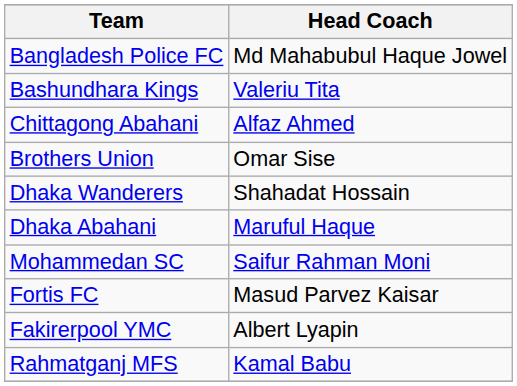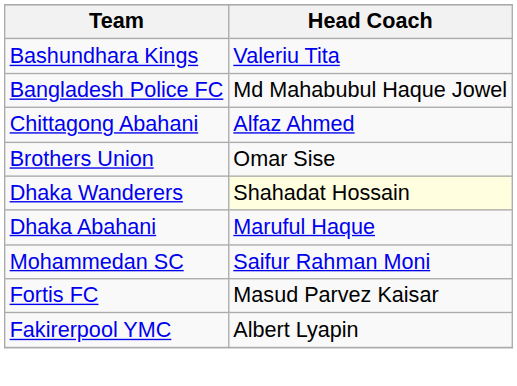rows swapped: Bashundhara Kings <-> Bangladesh Police FC
Dhaka Wanderers | Head Coach: no background -> lightyellow background
- row: Rahmatganj MFS | Kamal Babu
